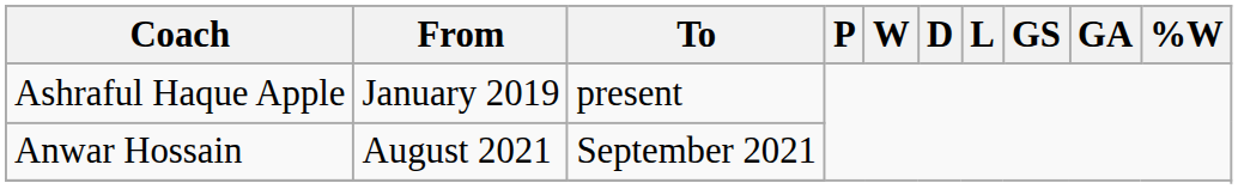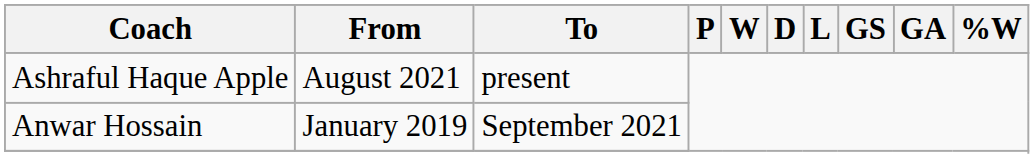Ashraful Haque Apple | From: January 2019 -> August 2021
Anwar Hossain | From: August 2021 -> January 2019
